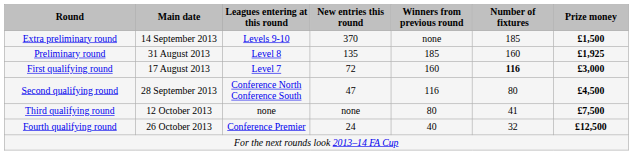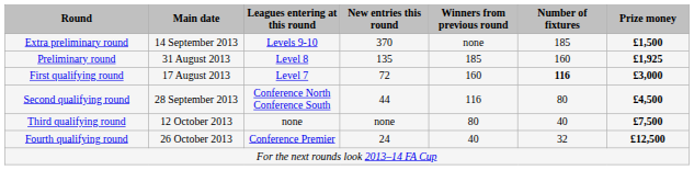Second qualifying round | New entries this round: 47 -> 44
Third qualifying round | Number of fixtures: 41 -> 40
